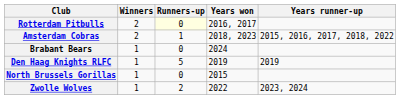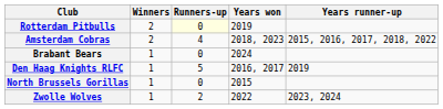Rotterdam Pitbulls | Years won: 2016, 2017 -> 2019
Amsterdam Cobras | Runners-up: 1 -> 4
Den Haag Knights RLFC | Years won: 2019 -> 2016, 2017
